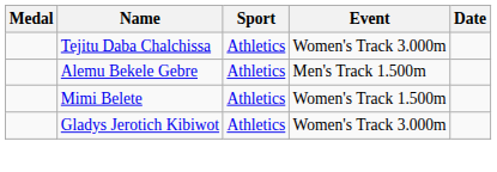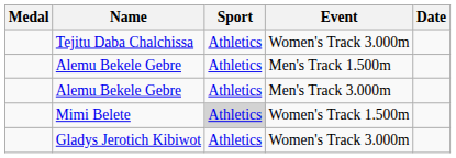+ row: Alemu Bekele Gebre | Athletics | Men's Track 3.000m
Mimi Belete | Sport: no background -> lightgrey background
